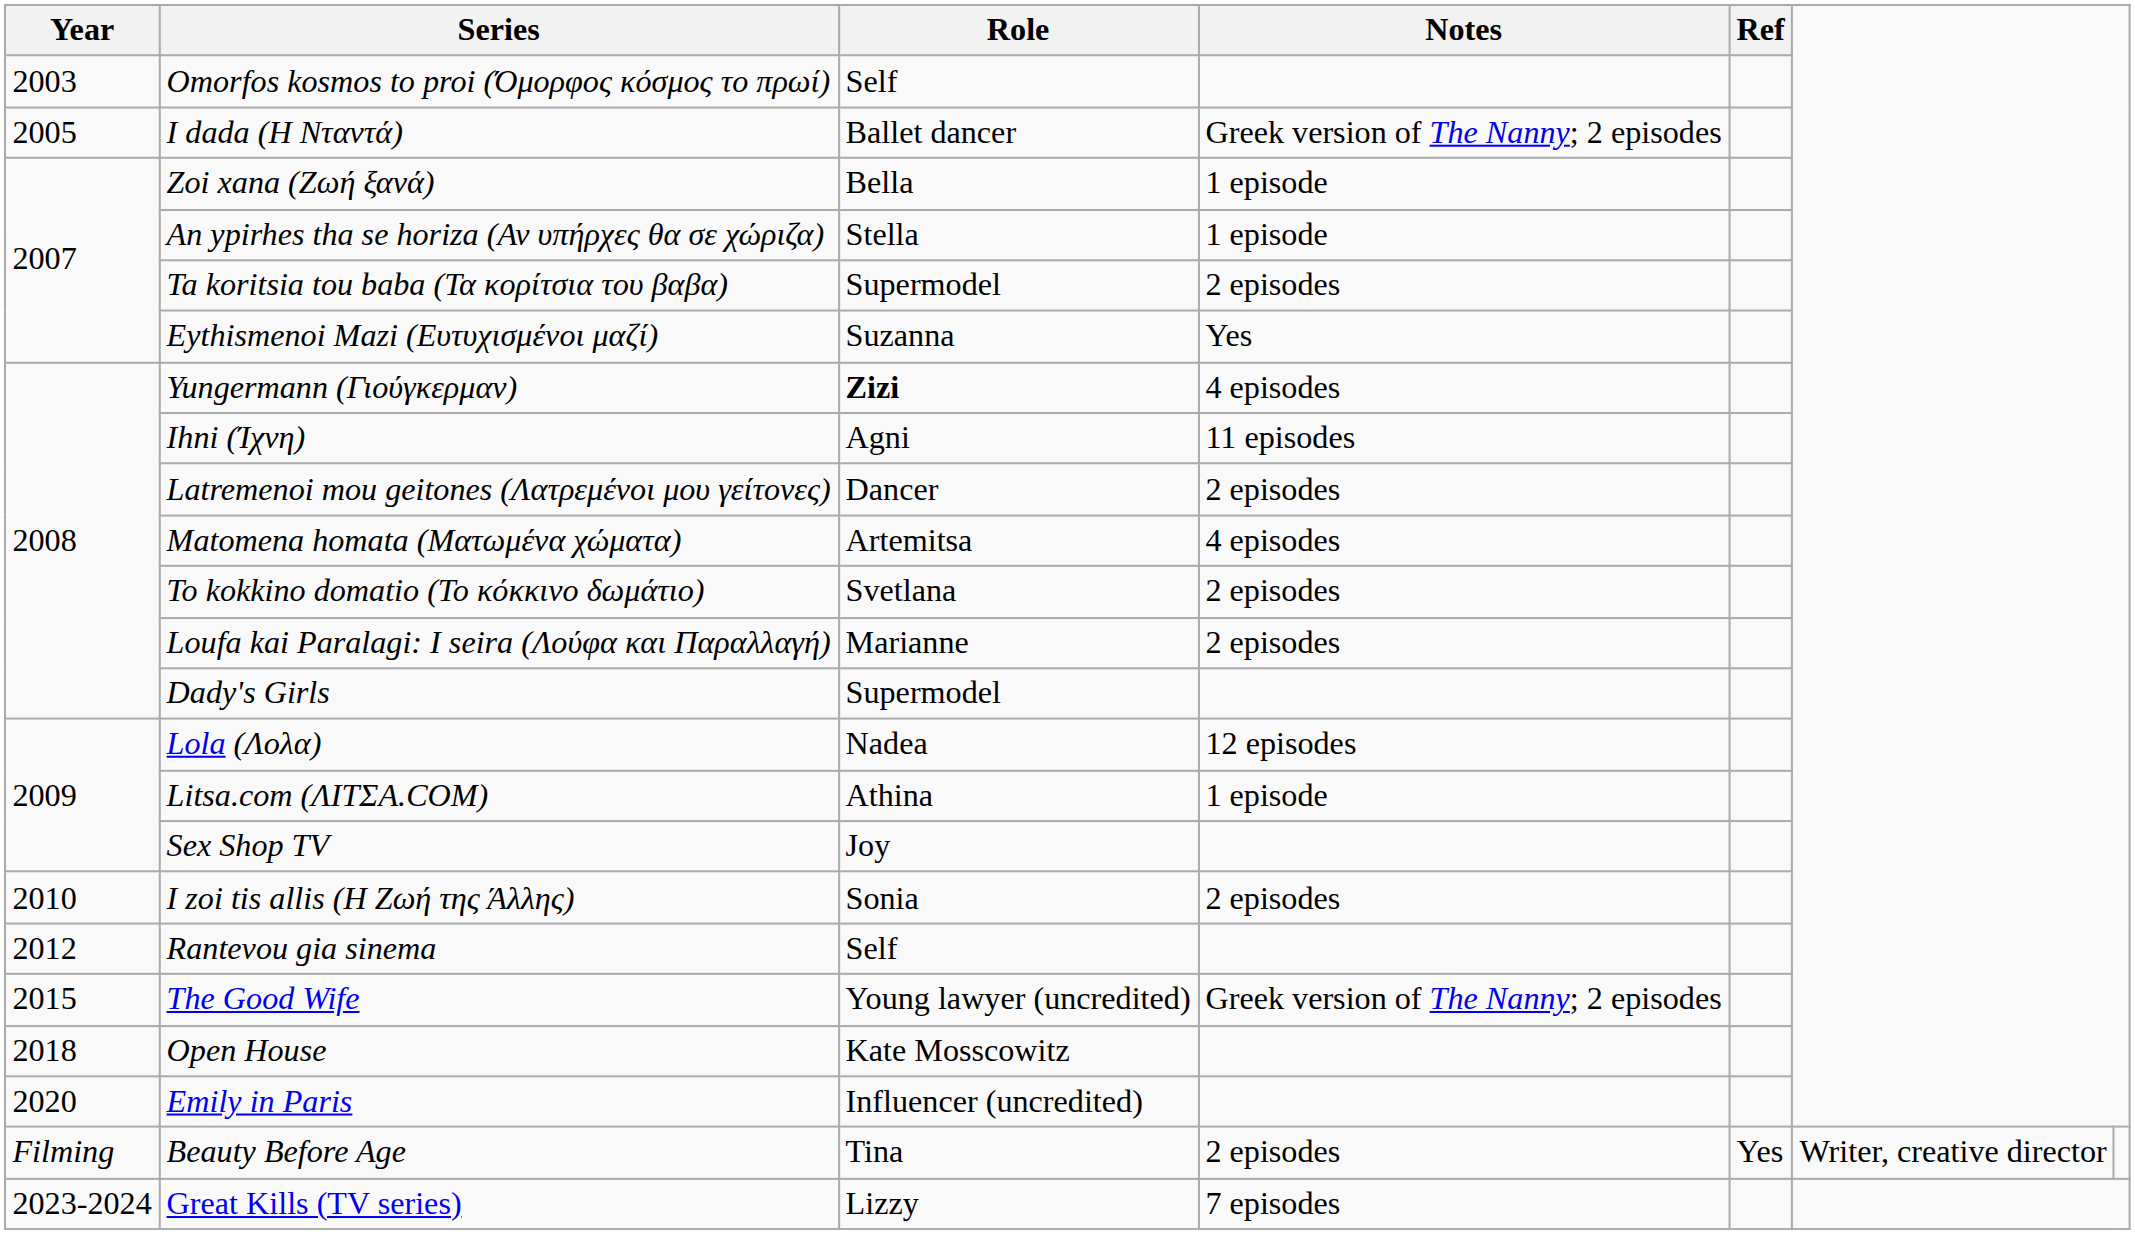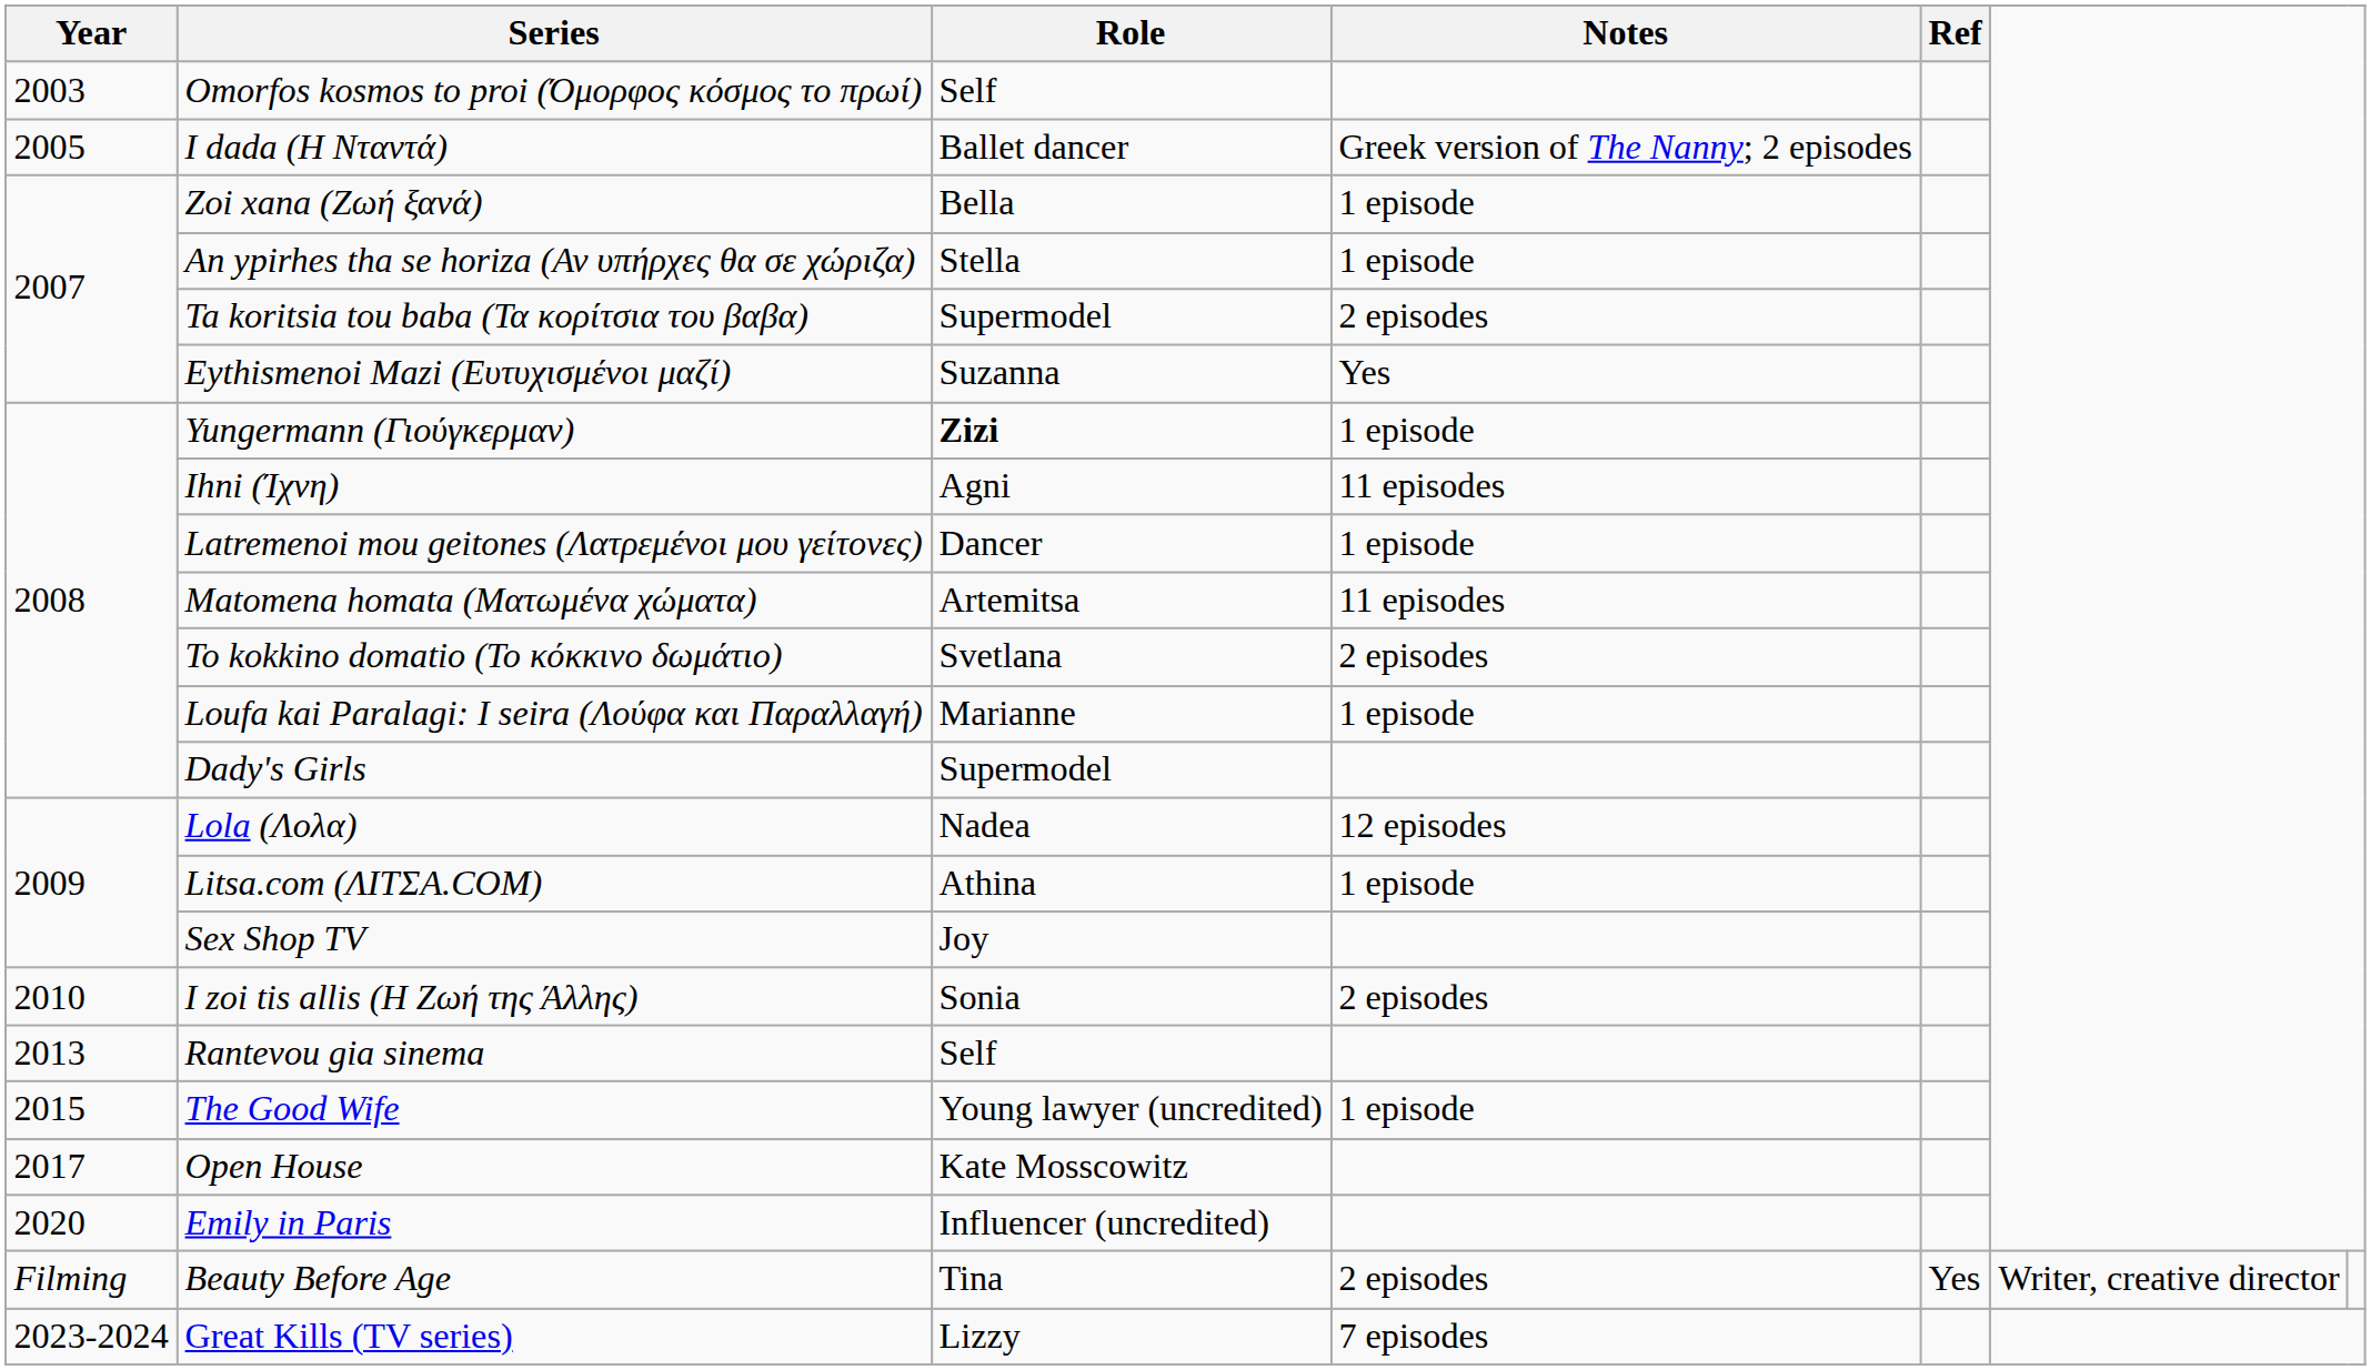Yungermann (Γιούγκερμαν) | Notes: 4 episodes -> 1 episode
Latremenoi mou geitones (Λατρεμένοι μου γείτονες) | Notes: 2 episodes -> 1 episode
Matomena homata (Ματωμένα χώματα) | Notes: 4 episodes -> 11 episodes
Loufa kai Paralagi: I seira (Λούφα και Παραλλαγή) | Notes: 2 episodes -> 1 episode
Rantevou gia sinema | Year: 2012 -> 2013
The Good Wife | Notes: Greek version of The Nanny; 2 episodes -> 1 episode
Open House | Year: 2018 -> 2017
